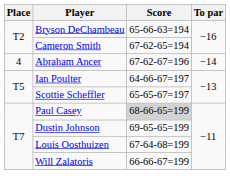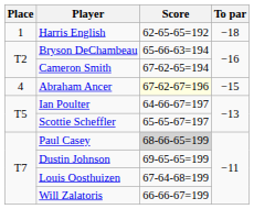+ row: 1 | Harris English | 62-65-65=192 | −18
Abraham Ancer | Score: no background -> lightyellow background
Abraham Ancer | To par: −14 -> −15
